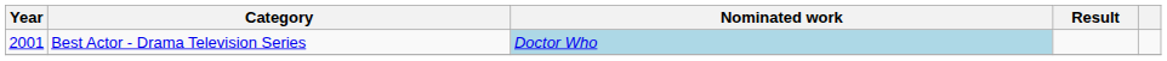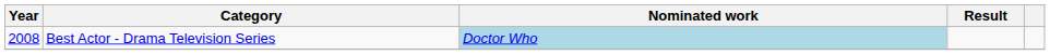Best Actor - Drama Television Series | Year: 2001 -> 2008
